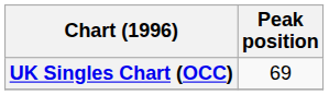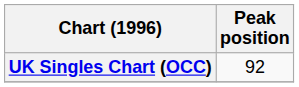UK Singles Chart (OCC) | Peak position: 69 -> 92
